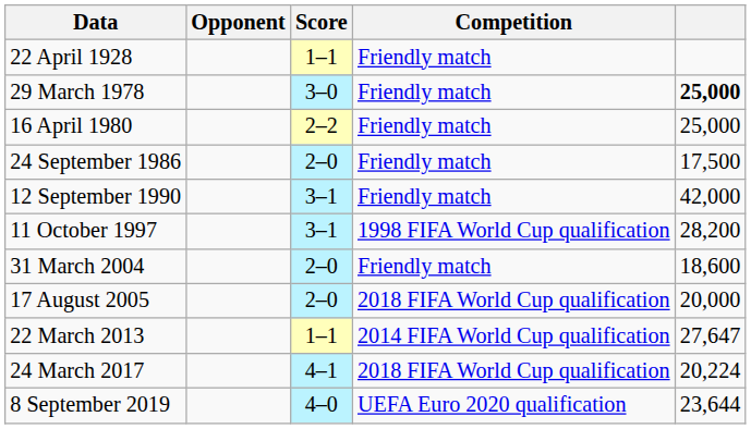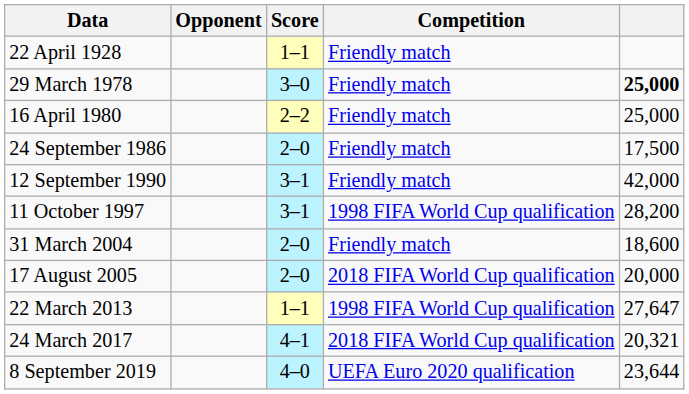22 March 2013 | Competition: 2014 FIFA World Cup qualification -> 1998 FIFA World Cup qualification
24 March 2017 | column 5: 20,224 -> 20,321
